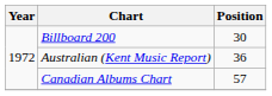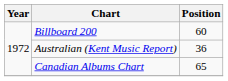Billboard 200 | Position: 30 -> 60
Canadian Albums Chart | Position: 57 -> 65
